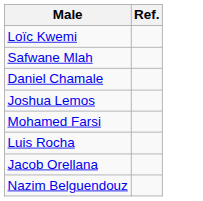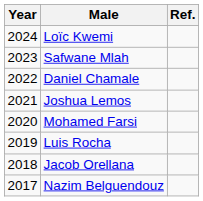+ column: Year | 2024 | 2023 | 2022 | 2021 | 2020 | 2019 | 2018 | 2017
